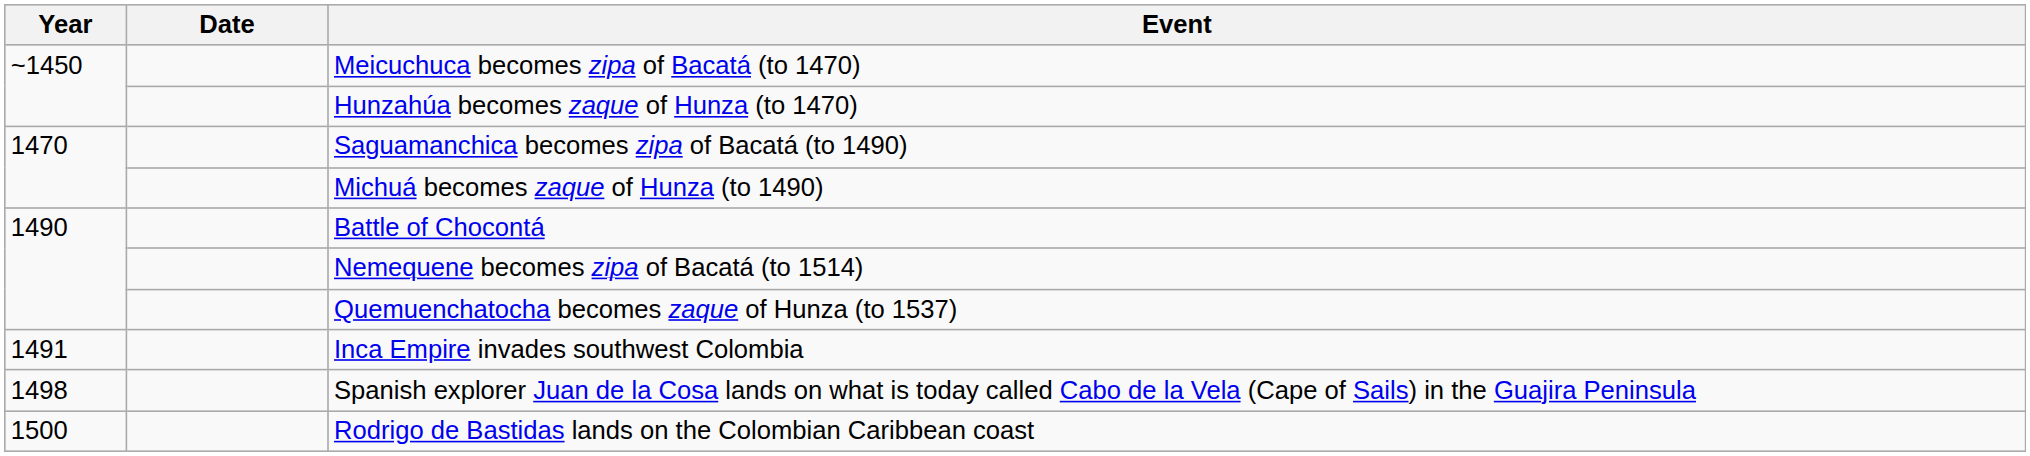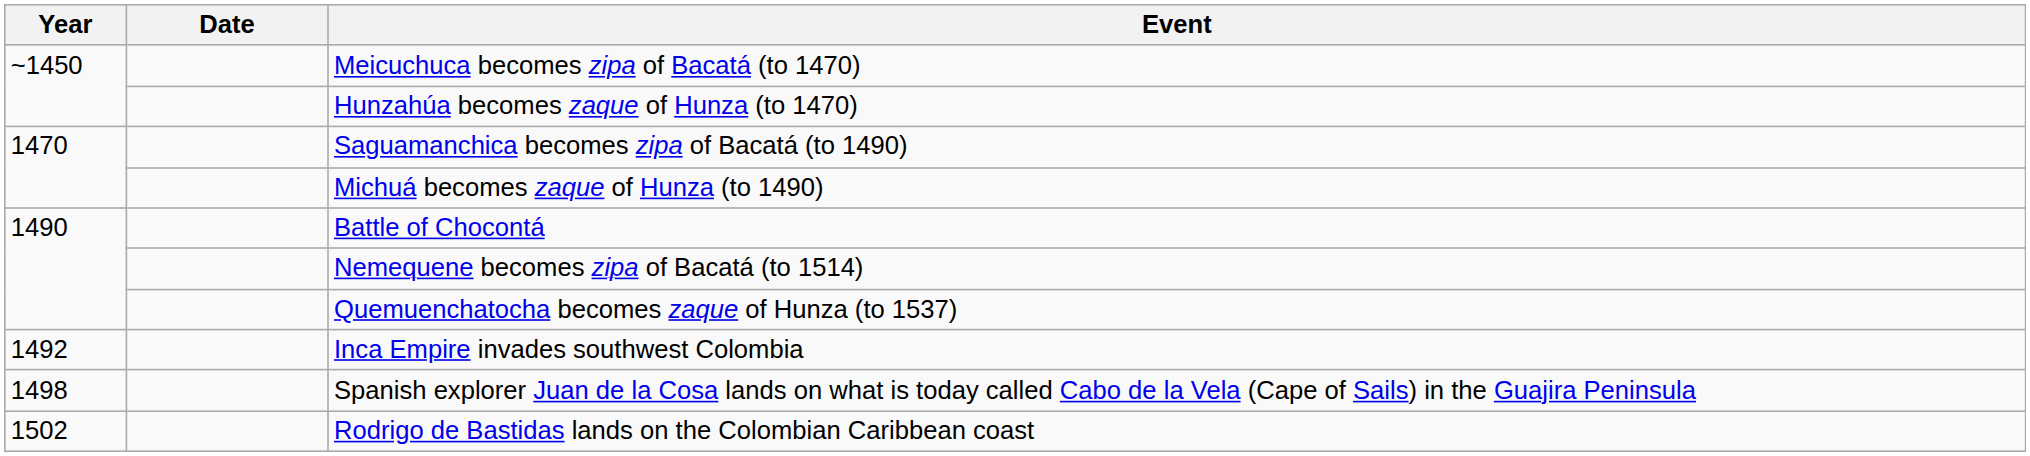Inca Empire invades southwest Colombia | Year: 1491 -> 1492
Rodrigo de Bastidas lands on the Colombian Caribbean coast | Year: 1500 -> 1502
